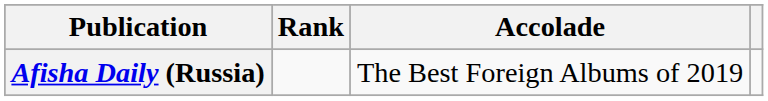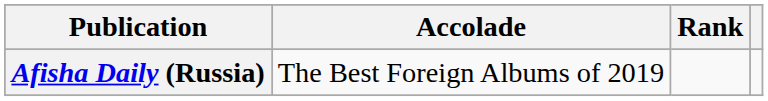columns swapped: Accolade <-> Rank
